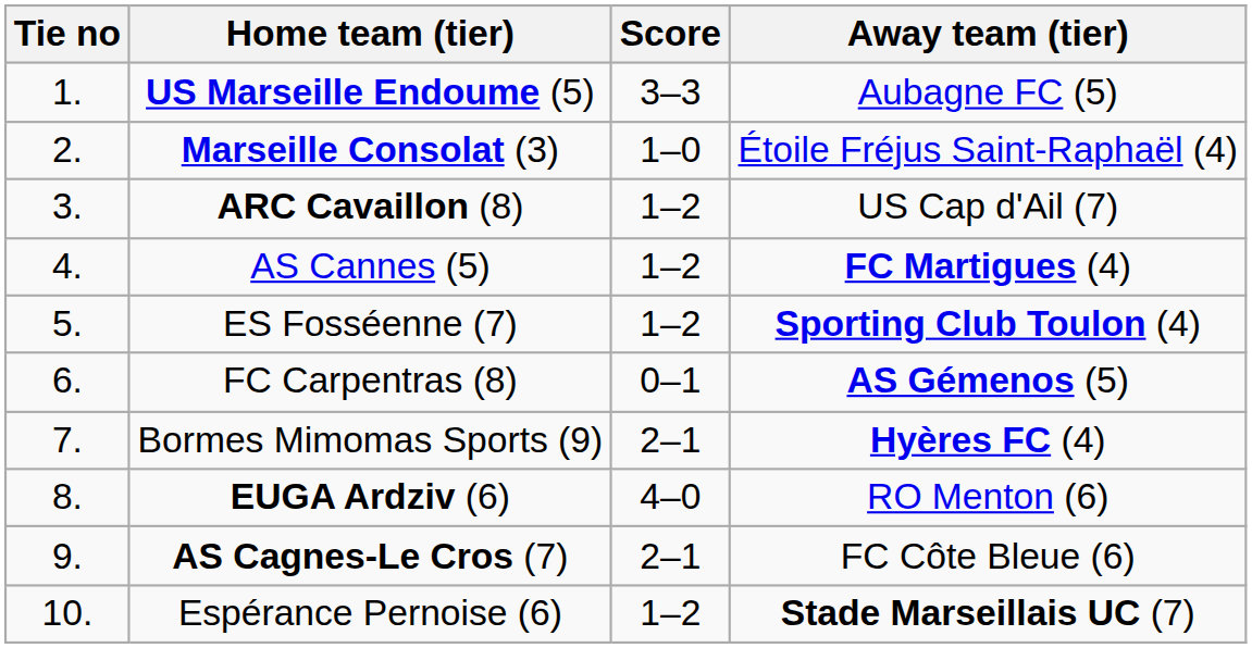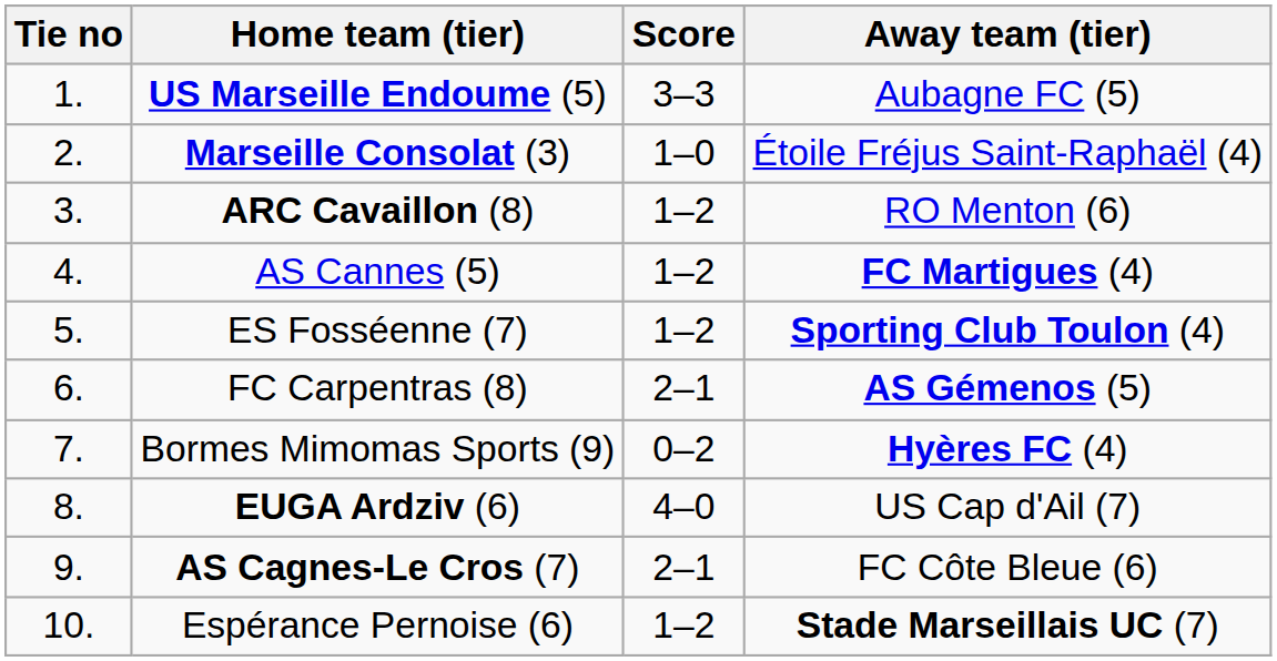ARC Cavaillon (8) | Away team (tier): US Cap d'Ail (7) -> RO Menton (6)
FC Carpentras (8) | Score: 0–1 -> 2–1
Bormes Mimomas Sports (9) | Score: 2–1 -> 0–2
EUGA Ardziv (6) | Away team (tier): RO Menton (6) -> US Cap d'Ail (7)
